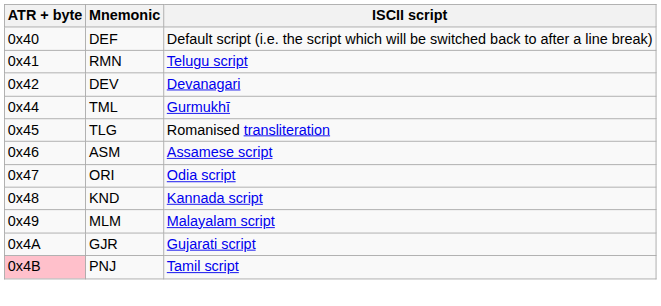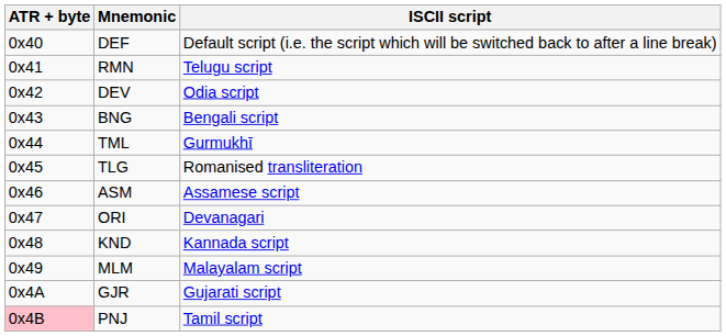DEV | ISCII script: Devanagari -> Odia script
+ row: 0x43 | BNG | Bengali script
ORI | ISCII script: Odia script -> Devanagari
